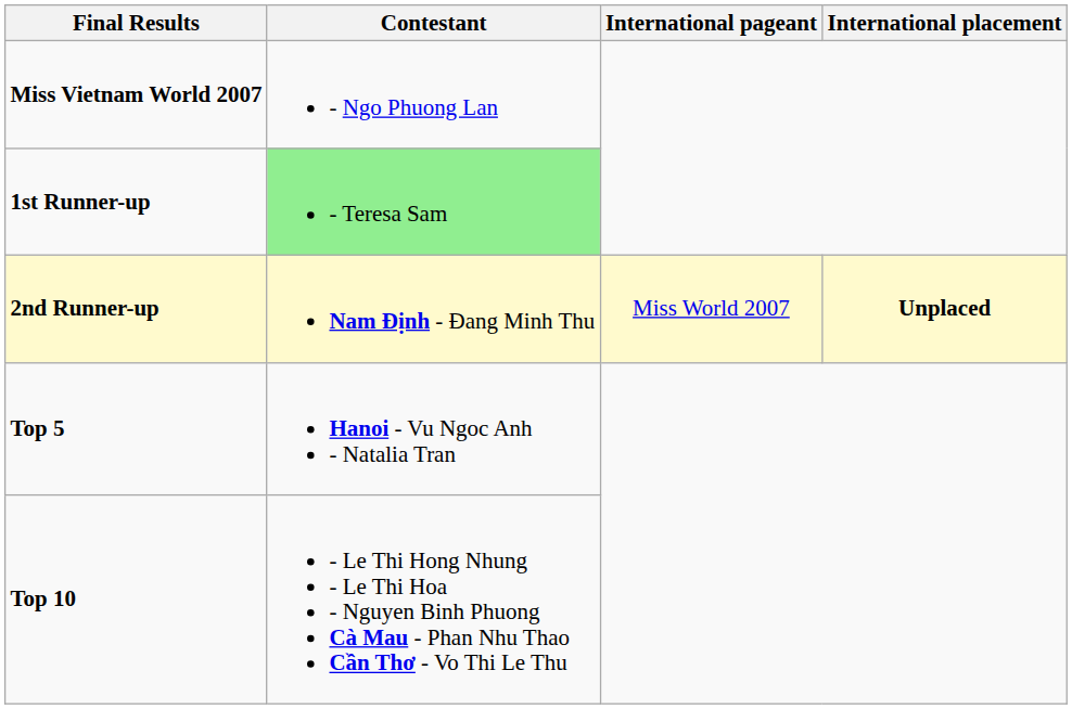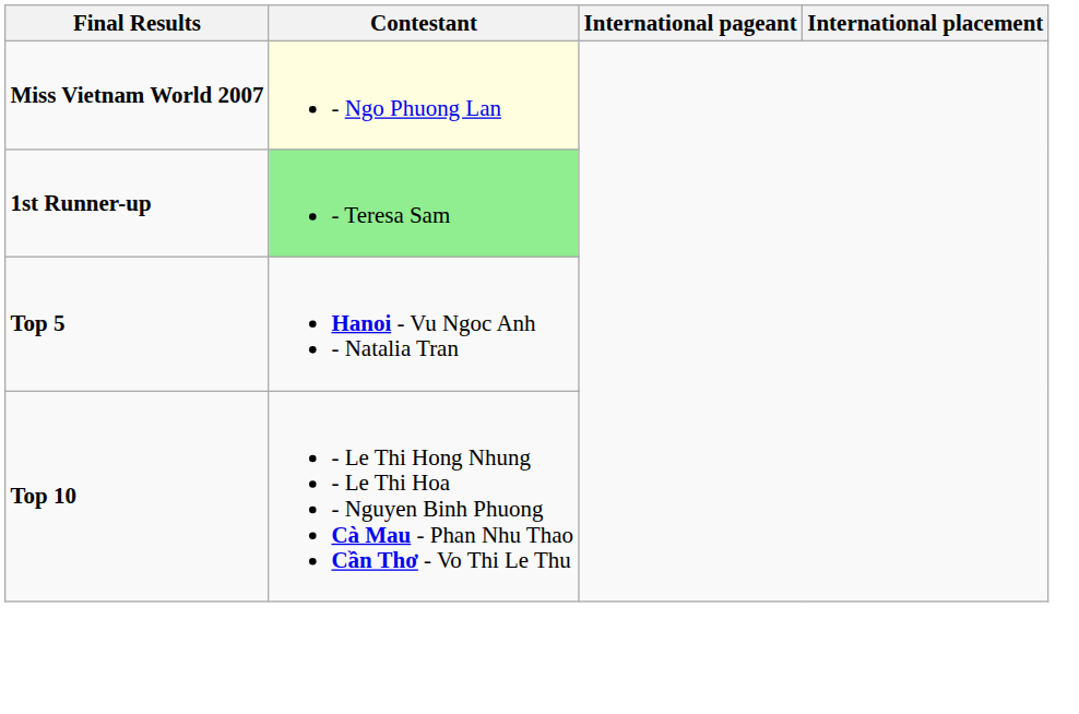Miss Vietnam World 2007 | Contestant: no background -> lightyellow background
- row: 2nd Runner-up | Nam Định - Đang Minh Thu | Miss World 2007 | Unplaced
